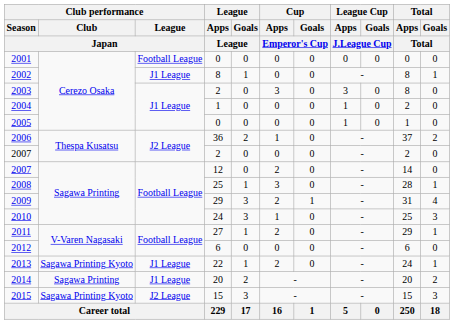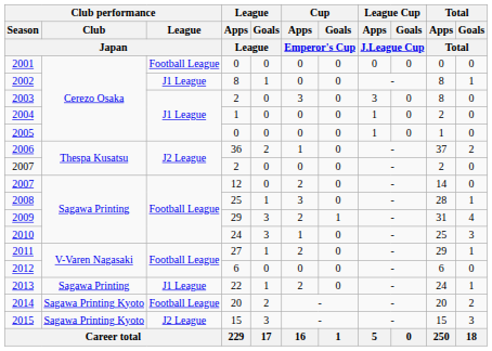2013 | Club performance / Club / Japan: Sagawa Printing Kyoto -> Sagawa Printing
2014 | Club performance / Club / Japan: Sagawa Printing -> Sagawa Printing Kyoto
2014 | Club performance / League / Japan: J1 League -> Football League
